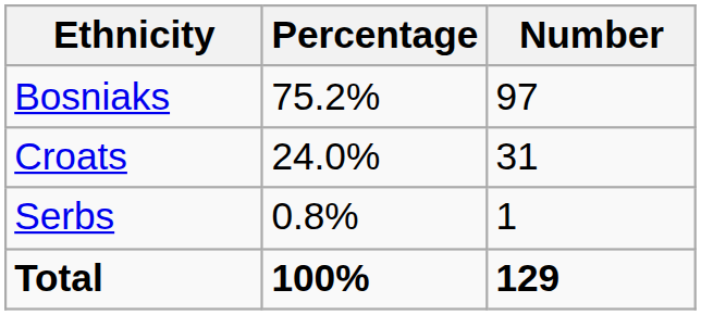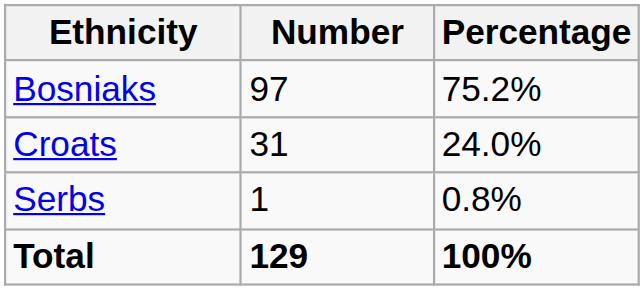columns swapped: Number <-> Percentage
